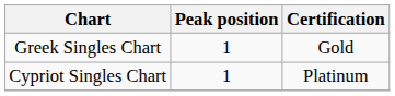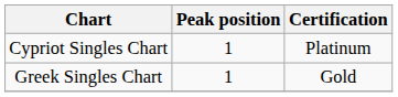rows swapped: Greek Singles Chart <-> Cypriot Singles Chart
